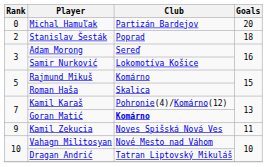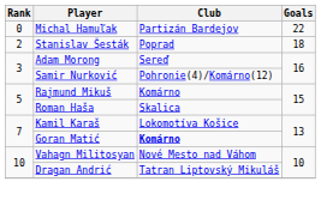Michal Hamuľak | Goals: 20 -> 22
Samir Nurković | Club: Lokomotíva Košice -> Pohronie(4)/Komárno(12)
Kamil Karaš | Club: Pohronie(4)/Komárno(12) -> Lokomotíva Košice
- row: 9 | Kamil Zekucia | Noves Spišská Nová Ves | 11
